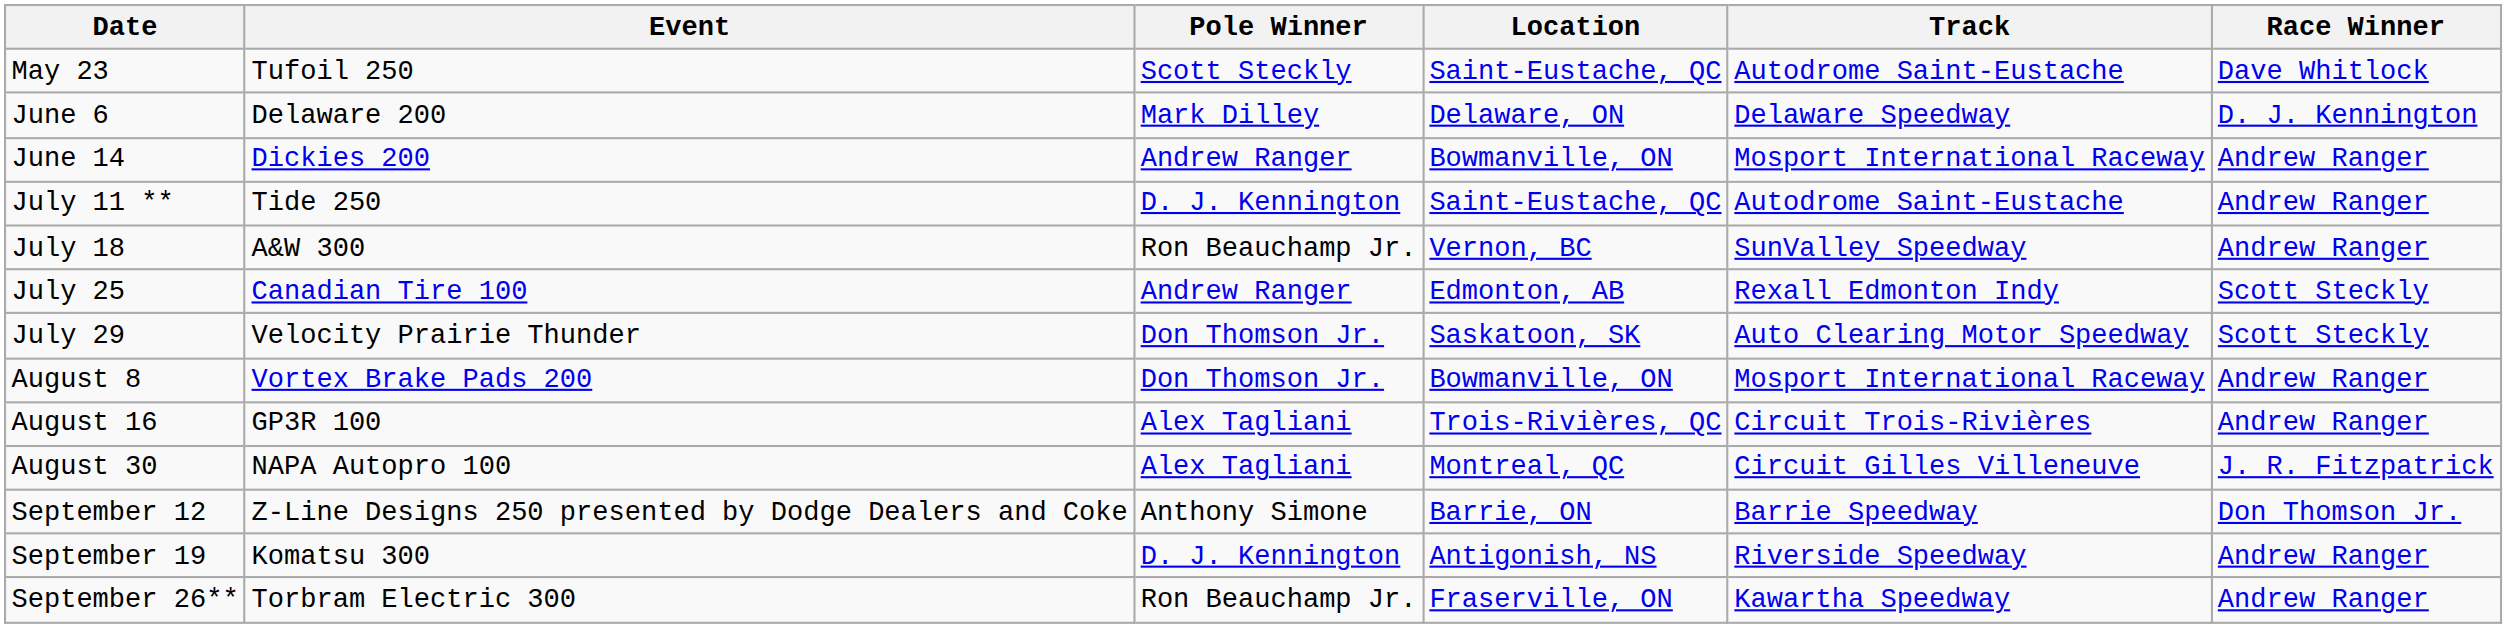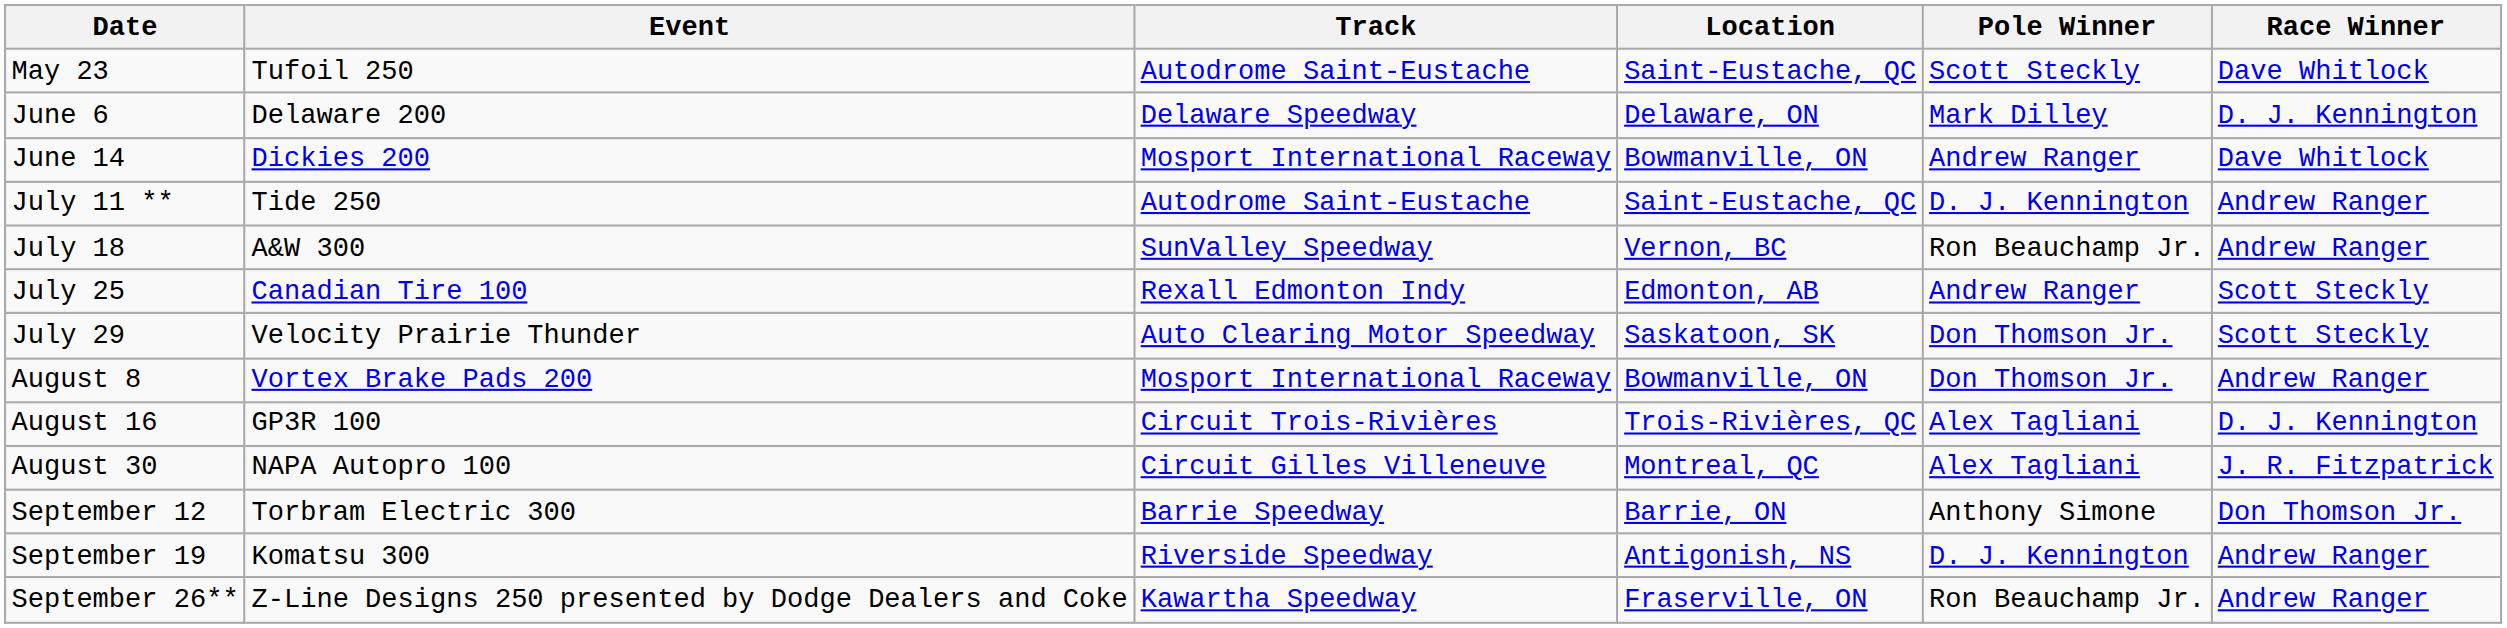columns swapped: Track <-> Pole Winner
June 14 | Race Winner: Andrew Ranger -> Dave Whitlock
August 16 | Race Winner: Andrew Ranger -> D. J. Kennington
September 12 | Event: Z-Line Designs 250 presented by Dodge Dealers and Coke -> Torbram Electric 300
September 26** | Event: Torbram Electric 300 -> Z-Line Designs 250 presented by Dodge Dealers and Coke
